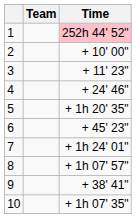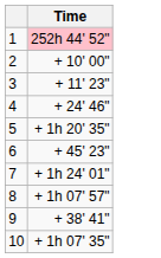- column: Team
